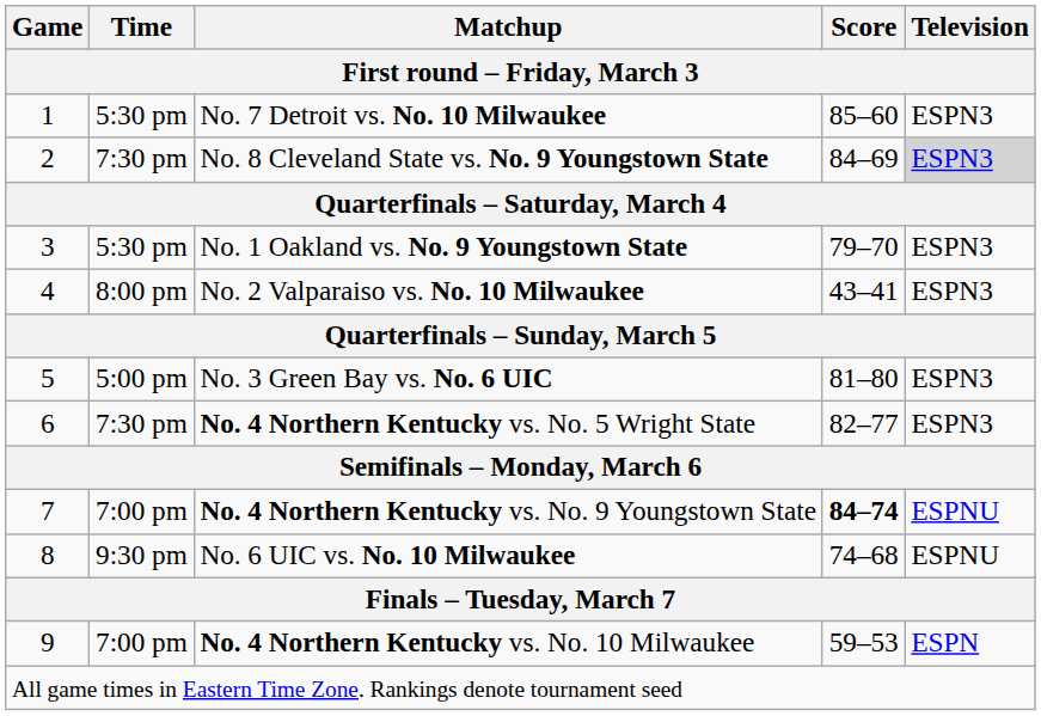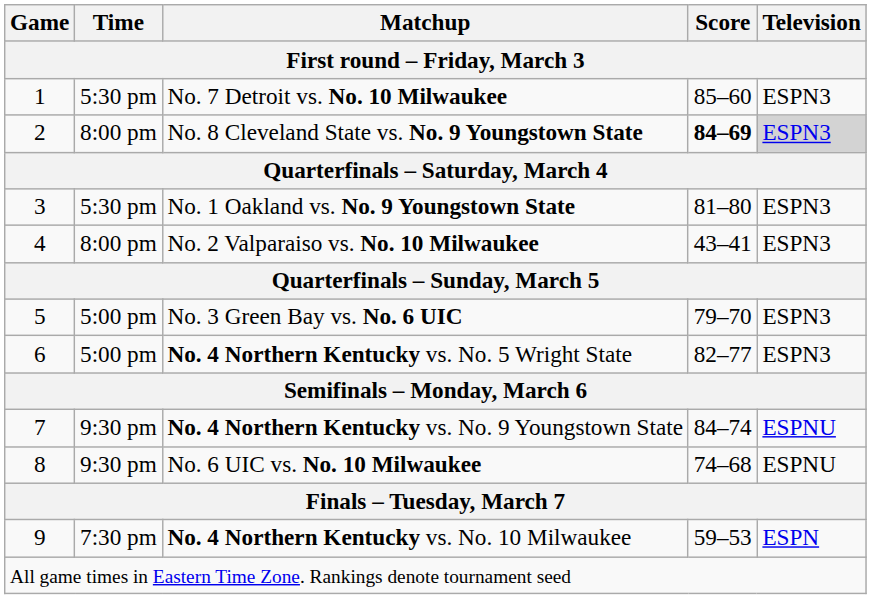No. 8 Cleveland State vs. No. 9 Youngstown State | Time: 7:30 pm -> 8:00 pm
No. 8 Cleveland State vs. No. 9 Youngstown State | Score: normal -> bold
No. 1 Oakland vs. No. 9 Youngstown State | Score: 79–70 -> 81–80
No. 3 Green Bay vs. No. 6 UIC | Score: 81–80 -> 79–70
No. 4 Northern Kentucky vs. No. 5 Wright State | Time: 7:30 pm -> 5:00 pm
No. 4 Northern Kentucky vs. No. 9 Youngstown State | Time: 7:00 pm -> 9:30 pm
No. 4 Northern Kentucky vs. No. 9 Youngstown State | Score: bold -> normal
No. 4 Northern Kentucky vs. No. 10 Milwaukee | Time: 7:00 pm -> 7:30 pm
